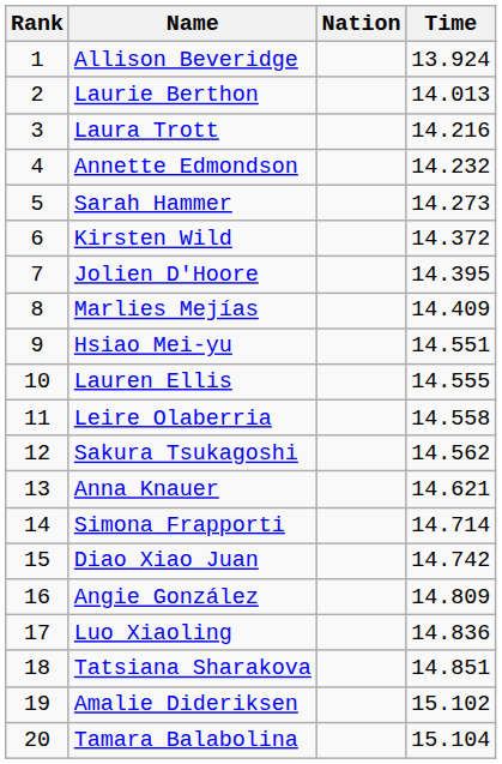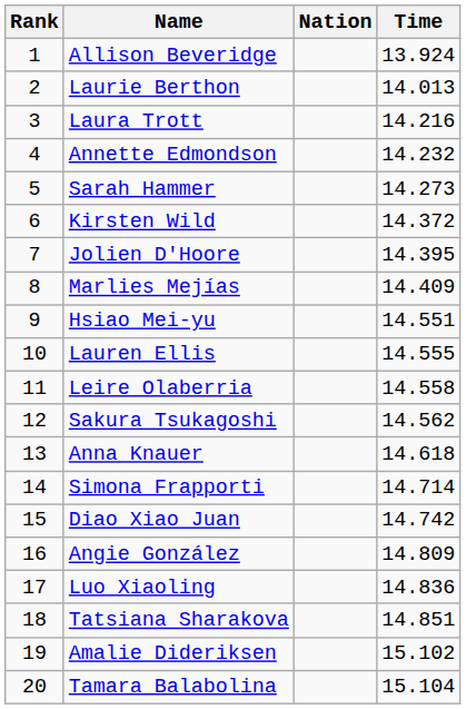Anna Knauer | Time: 14.621 -> 14.618
